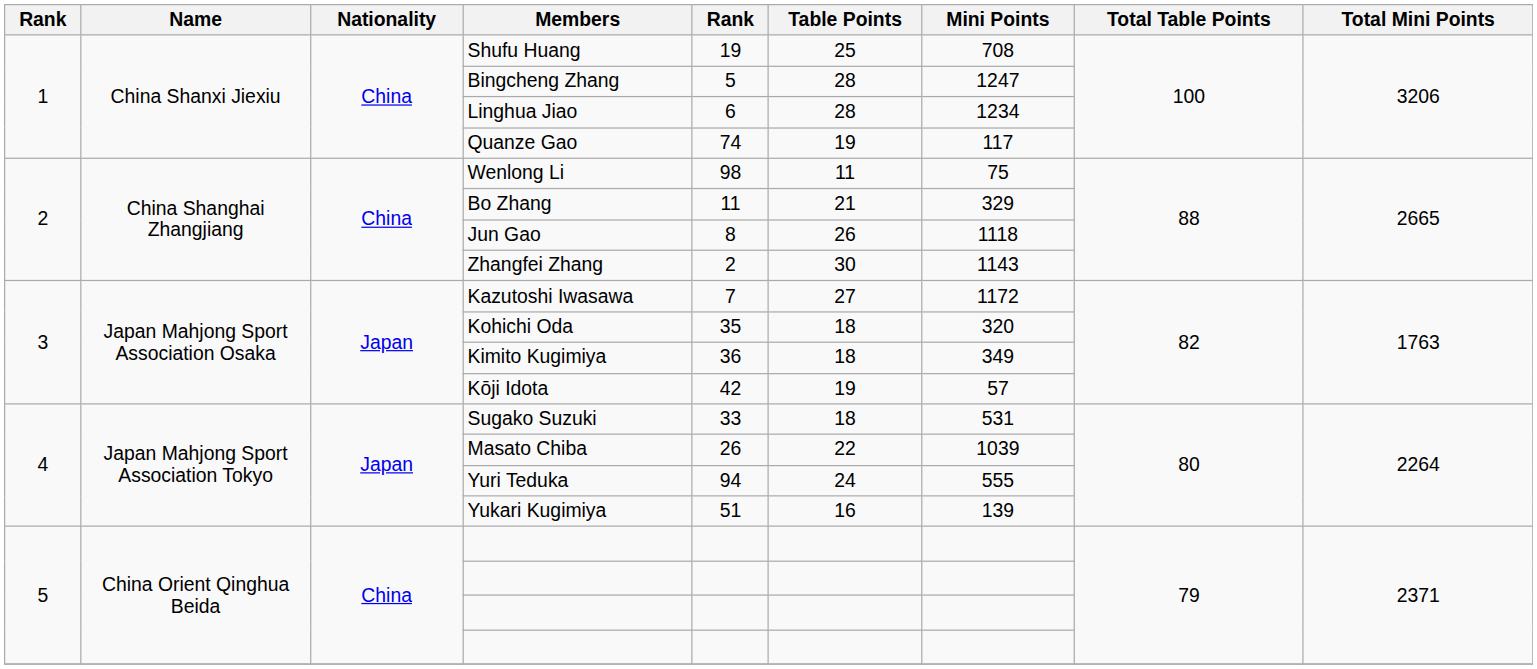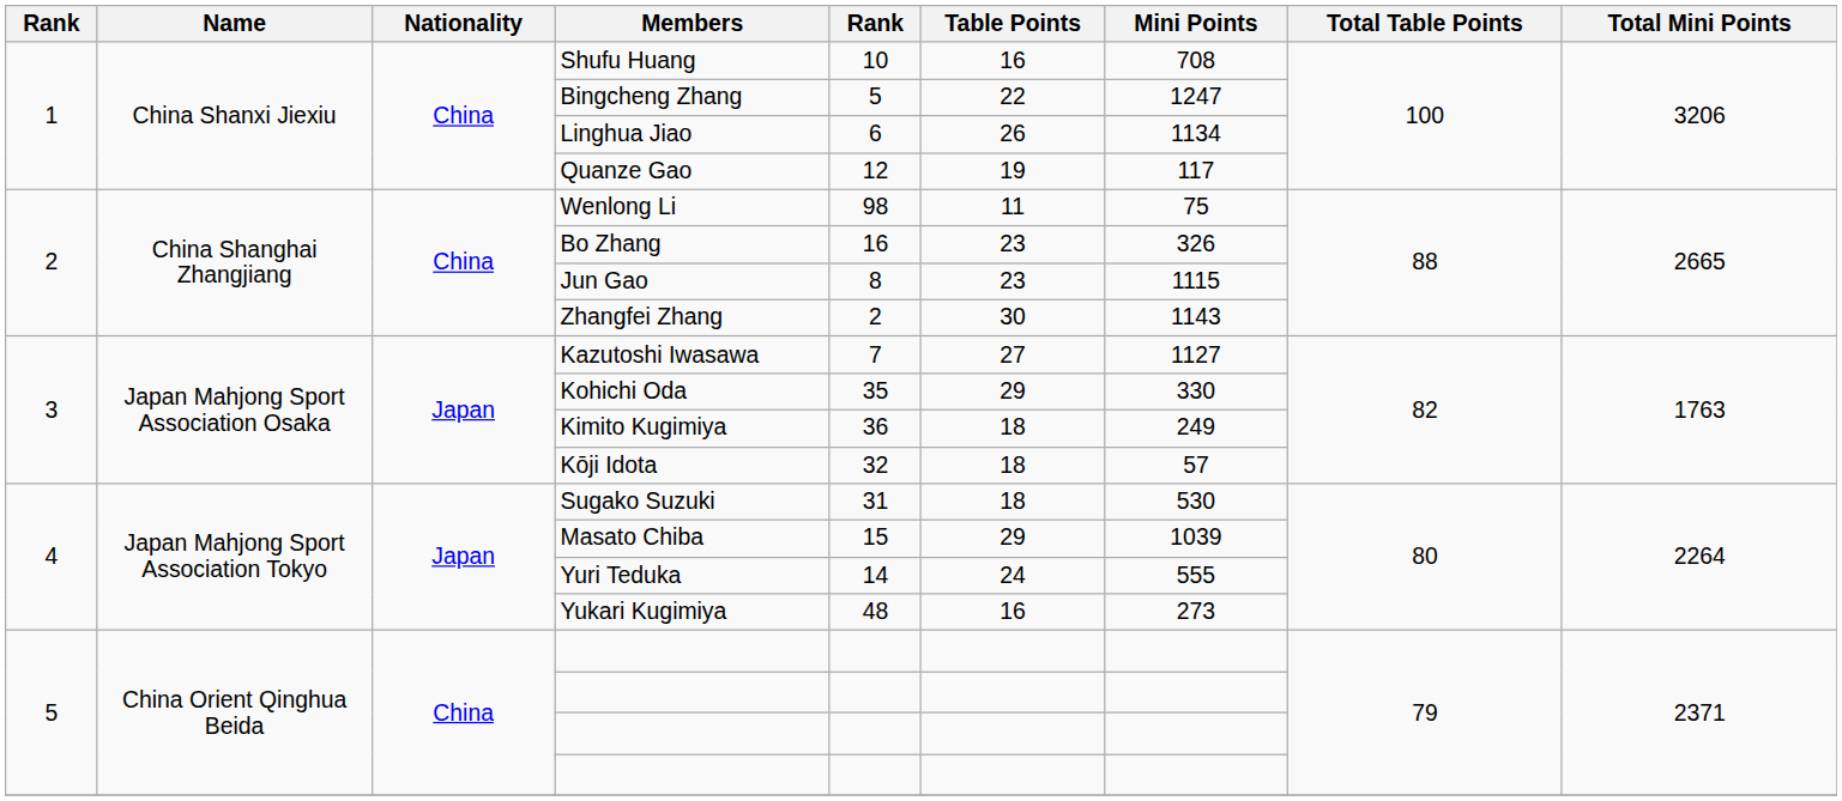Shufu Huang | column 5: 19 -> 10
Shufu Huang | Table Points: 25 -> 16
Bingcheng Zhang | Table Points: 28 -> 22
Linghua Jiao | Table Points: 28 -> 26
Linghua Jiao | Mini Points: 1234 -> 1134
Quanze Gao | column 5: 74 -> 12
Bo Zhang | column 5: 11 -> 16
Bo Zhang | Table Points: 21 -> 23
Bo Zhang | Mini Points: 329 -> 326
Jun Gao | Table Points: 26 -> 23
Jun Gao | Mini Points: 1118 -> 1115
Kazutoshi Iwasawa | Mini Points: 1172 -> 1127
Kohichi Oda | Table Points: 18 -> 29
Kohichi Oda | Mini Points: 320 -> 330
Kimito Kugimiya | Mini Points: 349 -> 249
Kōji Idota | column 5: 42 -> 32
Kōji Idota | Table Points: 19 -> 18
Sugako Suzuki | column 5: 33 -> 31
Sugako Suzuki | Mini Points: 531 -> 530
Masato Chiba | column 5: 26 -> 15
Masato Chiba | Table Points: 22 -> 29
Yuri Teduka | column 5: 94 -> 14
Yukari Kugimiya | column 5: 51 -> 48
Yukari Kugimiya | Mini Points: 139 -> 273
